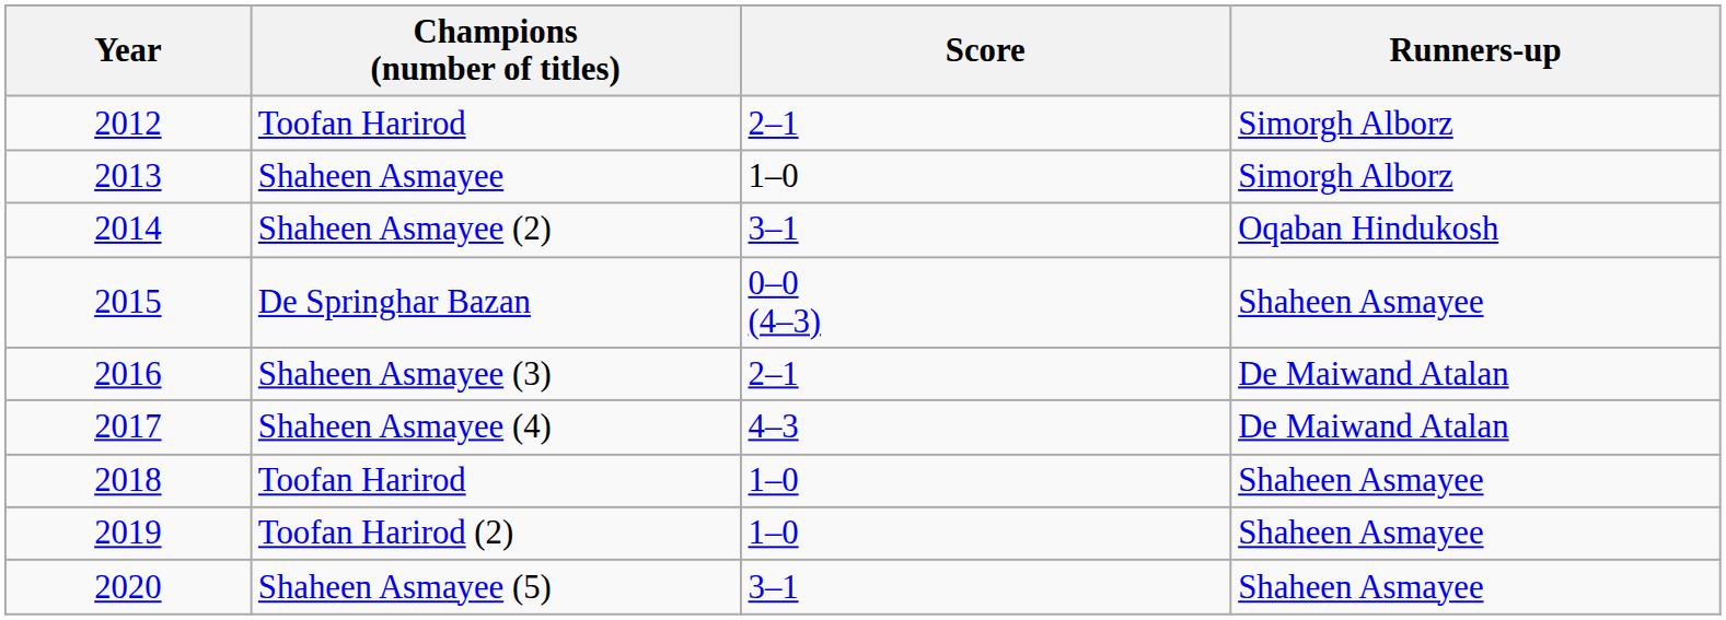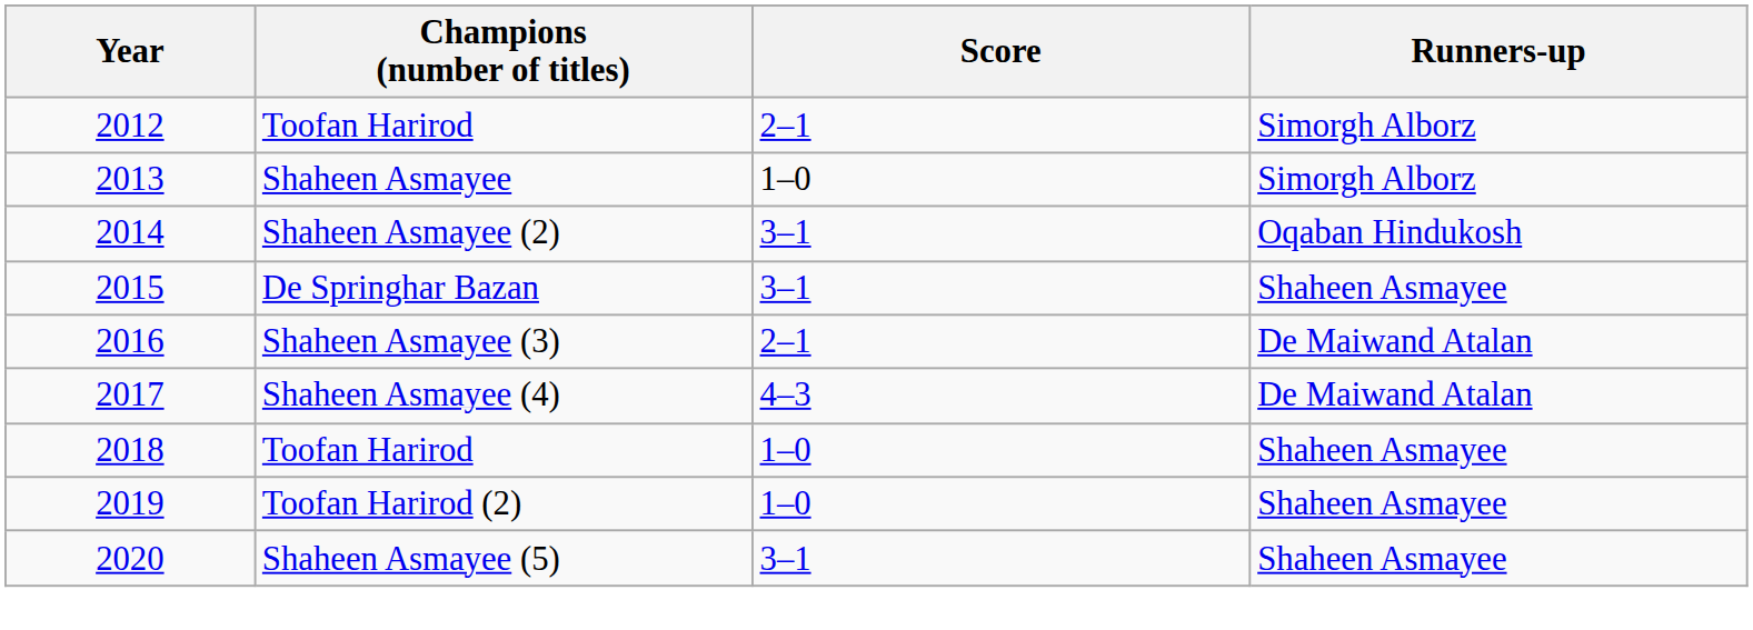2015 | Score: 0–0 (4–3) -> 3–1
